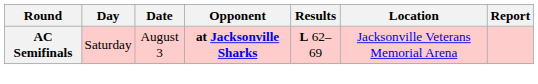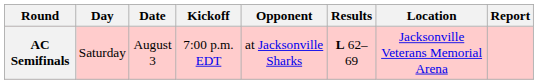+ column: Kickoff | 7:00 p.m. EDT
AC Semifinals | Opponent: bold -> normal
